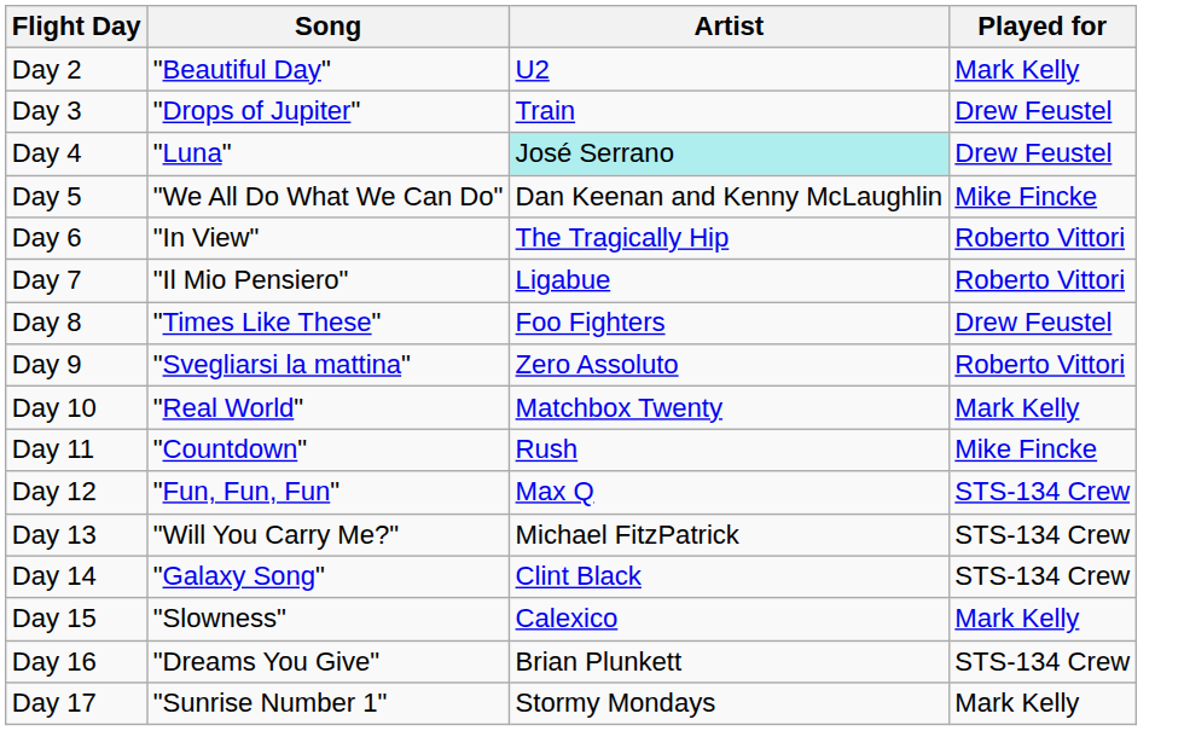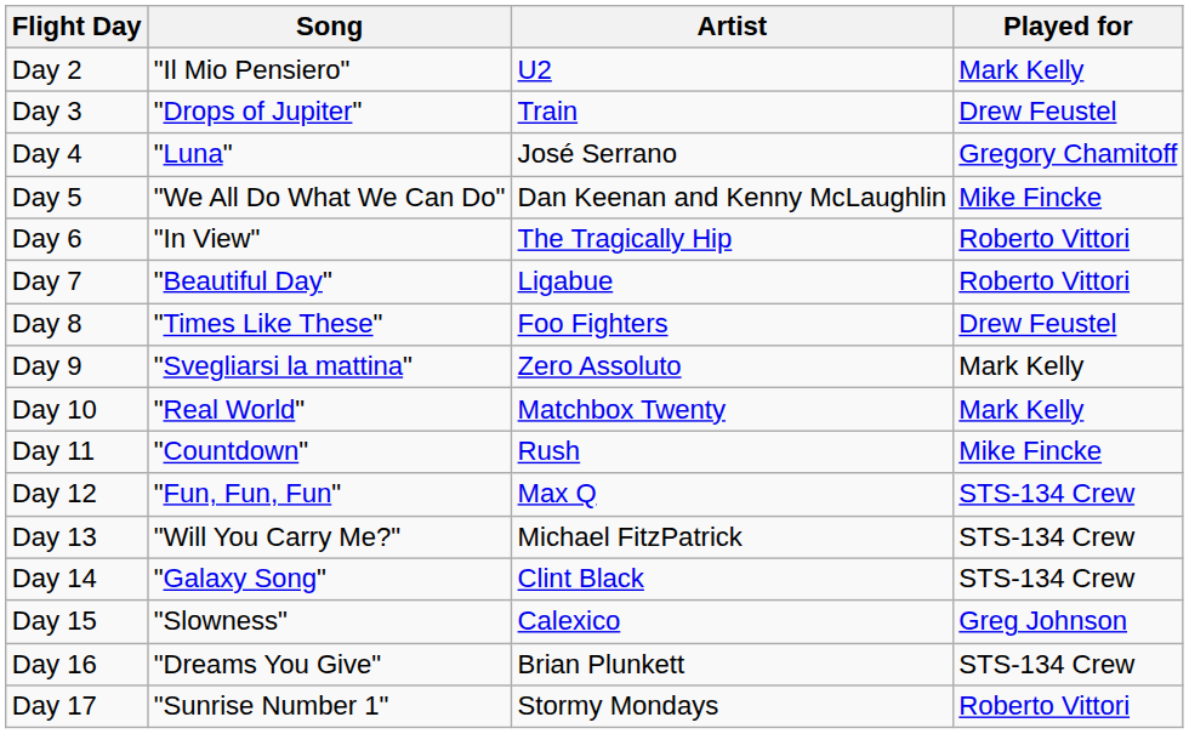Day 2 | Song: "Beautiful Day" -> "Il Mio Pensiero"
Day 4 | Artist: paleturquoise background -> no background
Day 4 | Played for: Drew Feustel -> Gregory Chamitoff
Day 7 | Song: "Il Mio Pensiero" -> "Beautiful Day"
Day 9 | Played for: Roberto Vittori -> Mark Kelly
Day 15 | Played for: Mark Kelly -> Greg Johnson
Day 17 | Played for: Mark Kelly -> Roberto Vittori
